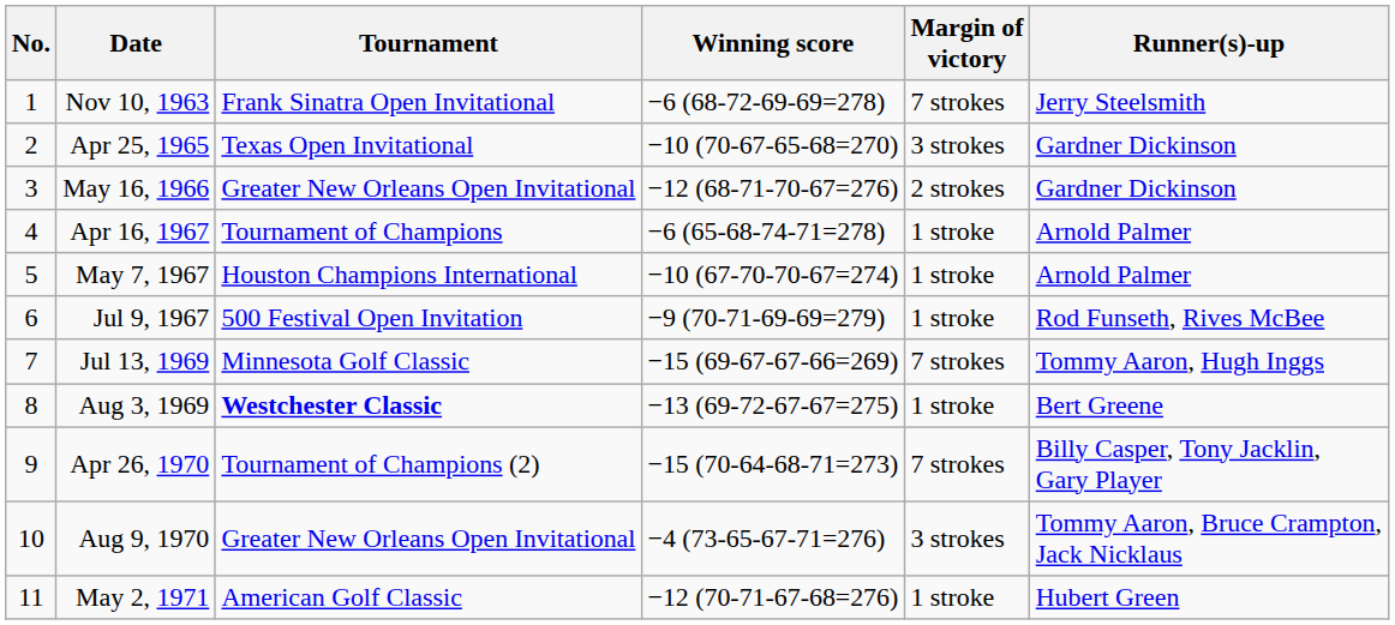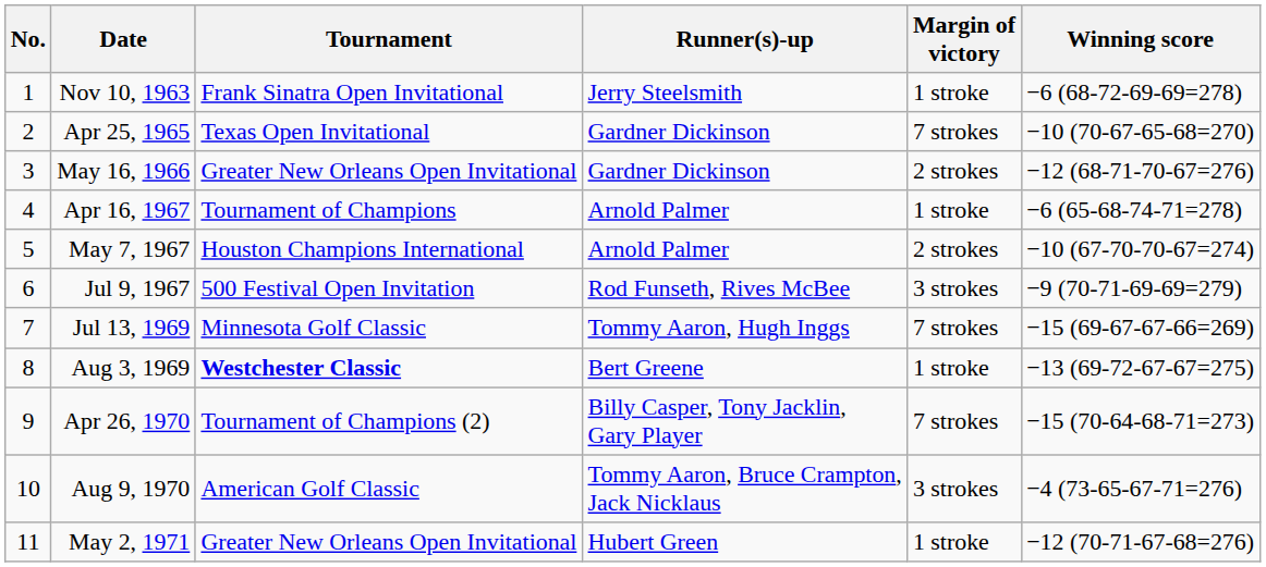columns swapped: Winning score <-> Runner(s)-up
Nov 10, 1963 | Margin of victory: 7 strokes -> 1 stroke
Apr 25, 1965 | Margin of victory: 3 strokes -> 7 strokes
May 7, 1967 | Margin of victory: 1 stroke -> 2 strokes
Jul 9, 1967 | Margin of victory: 1 stroke -> 3 strokes
Aug 9, 1970 | Tournament: Greater New Orleans Open Invitational -> American Golf Classic
May 2, 1971 | Tournament: American Golf Classic -> Greater New Orleans Open Invitational
